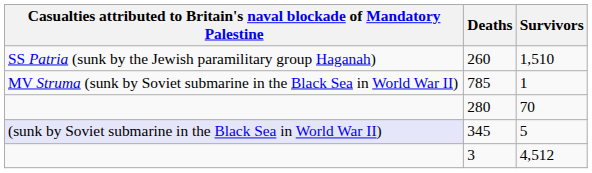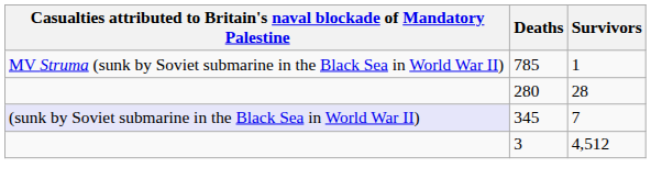- row: SS Patria (sunk by the Jewish paramilitary group Haganah) | 260 | 1,510
280 | Survivors: 70 -> 28
345 | Survivors: 5 -> 7
